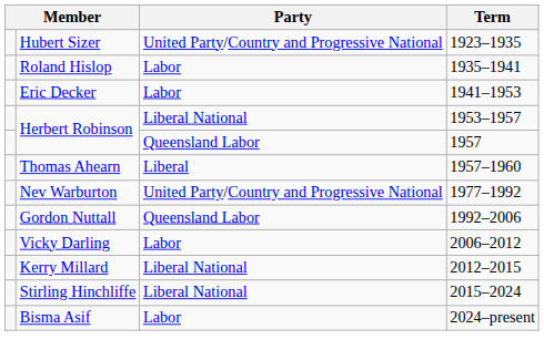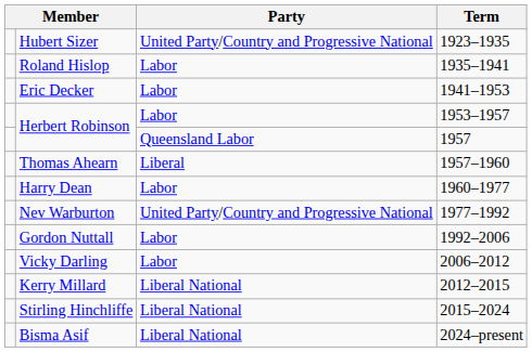Herbert Robinson / 1953–1957 | Party: Liberal National -> Labor
+ row: Harry Dean | Labor | 1960–1977
Gordon Nuttall | Party: Queensland Labor -> Labor
Bisma Asif | Party: Labor -> Liberal National
